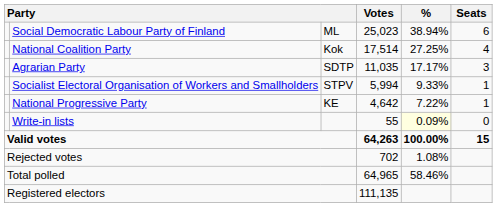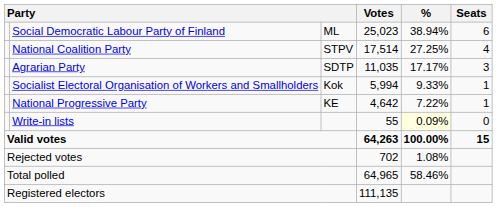National Coalition Party | column 3: Kok -> STPV
Socialist Electoral Organisation of Workers and Smallholders | column 3: STPV -> Kok
